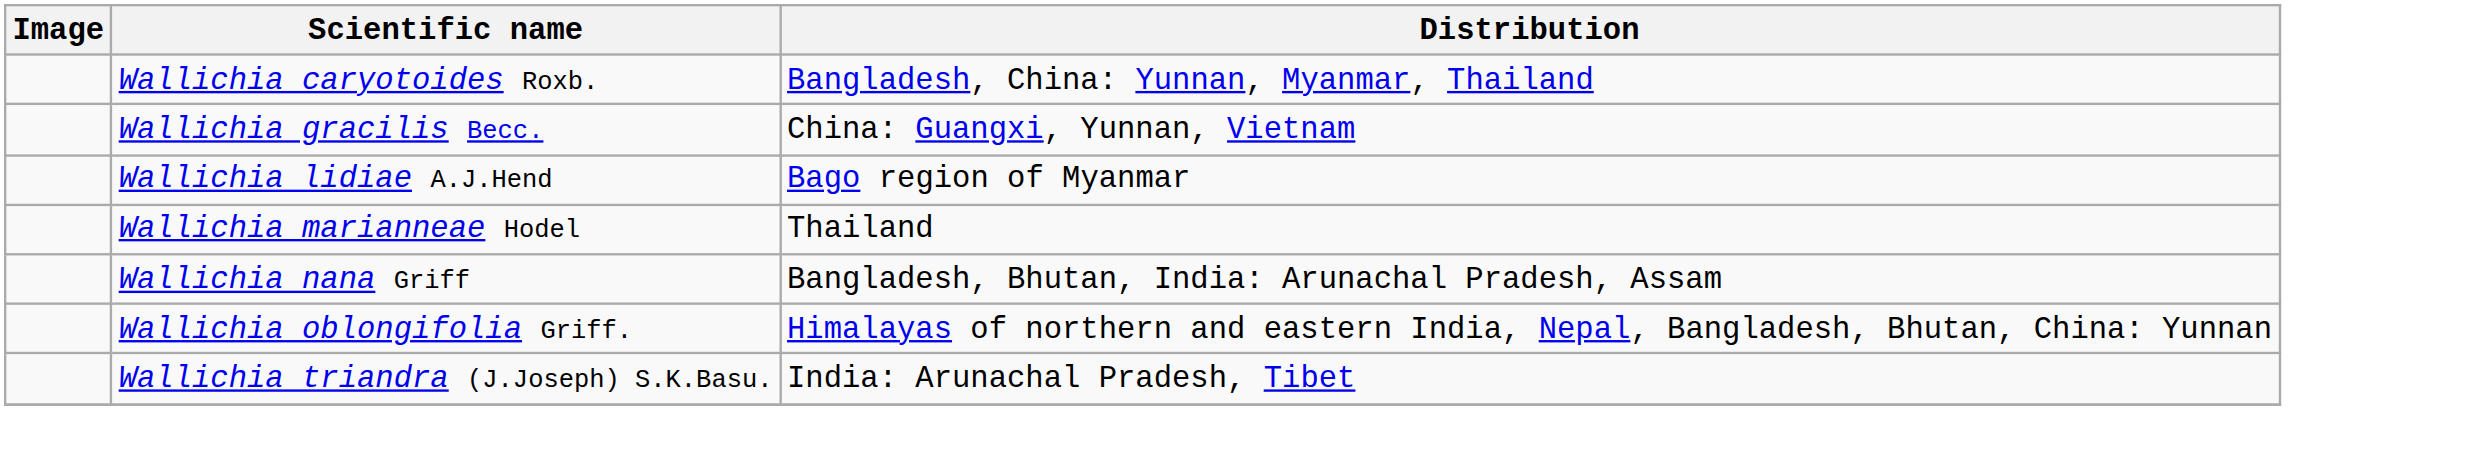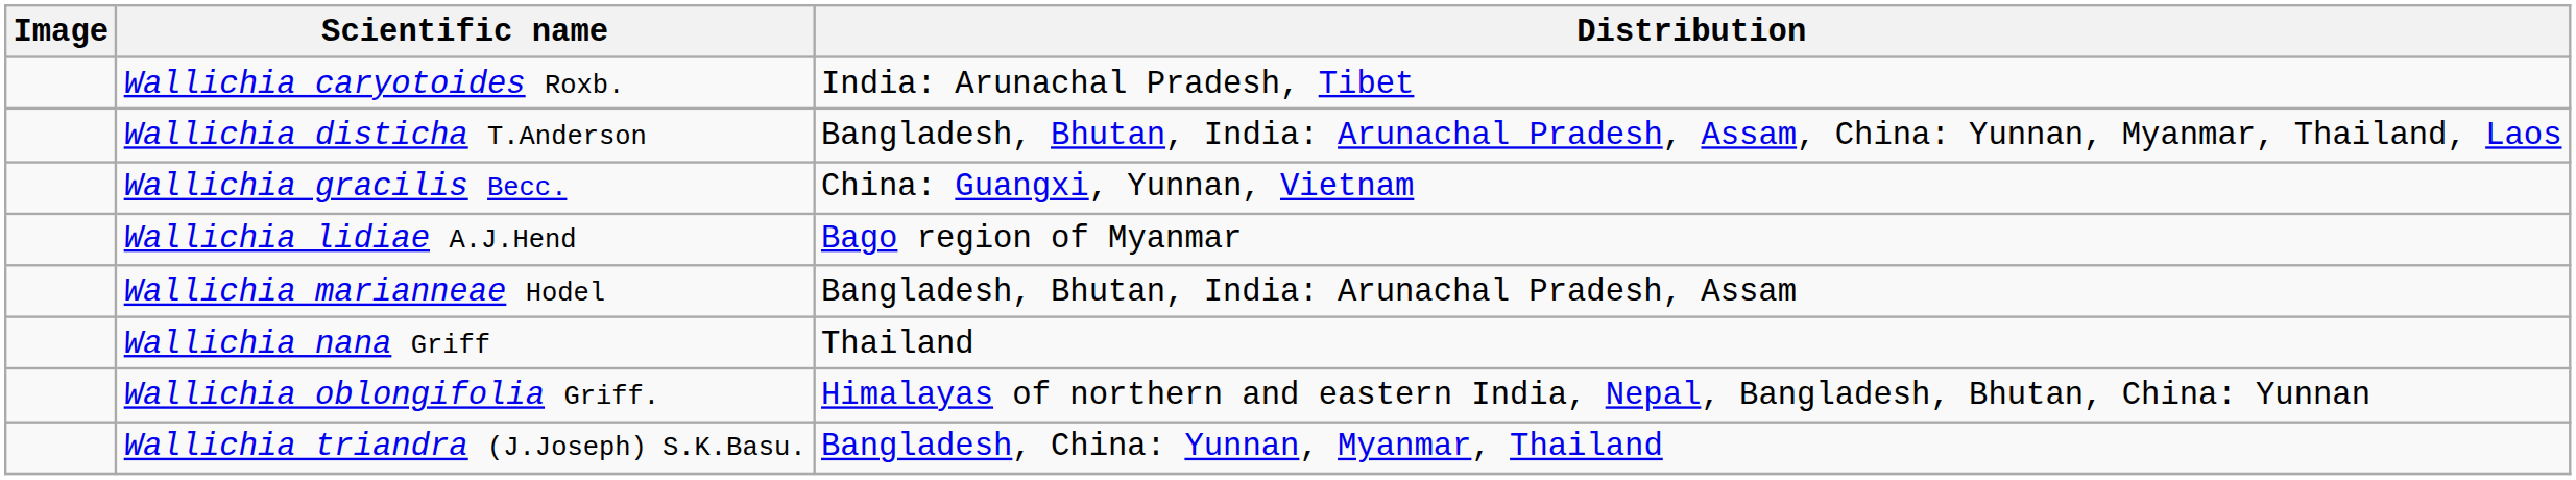Wallichia caryotoides Roxb. | Distribution: Bangladesh, China: Yunnan, Myanmar, Thailand -> India: Arunachal Pradesh, Tibet
+ row: Wallichia disticha T.Anderson | Bangladesh, Bhutan, India: Arunachal Pradesh, Assam, China: Yunnan, Myanmar, Thailand, Laos
Wallichia marianneae Hodel | Distribution: Thailand -> Bangladesh, Bhutan, India: Arunachal Pradesh, Assam
Wallichia nana Griff | Distribution: Bangladesh, Bhutan, India: Arunachal Pradesh, Assam -> Thailand
Wallichia triandra (J.Joseph) S.K.Basu. | Distribution: India: Arunachal Pradesh, Tibet -> Bangladesh, China: Yunnan, Myanmar, Thailand
